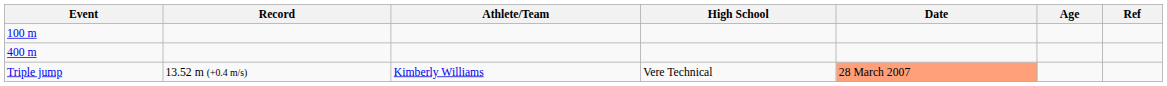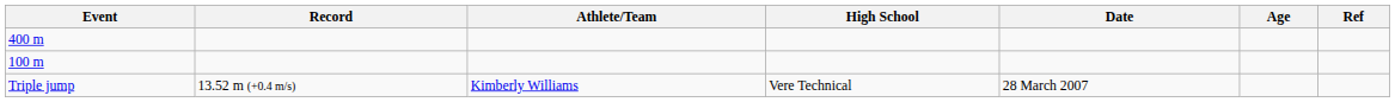rows swapped: 100 m <-> 400 m
Triple jump | Date: lightsalmon background -> no background
